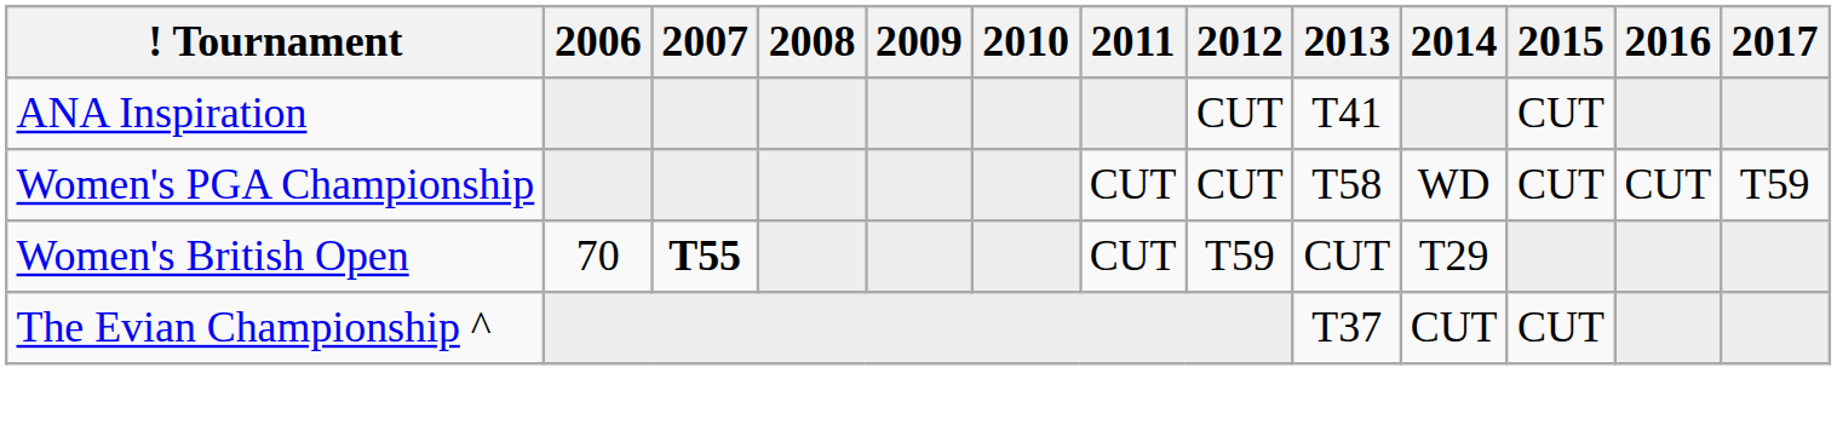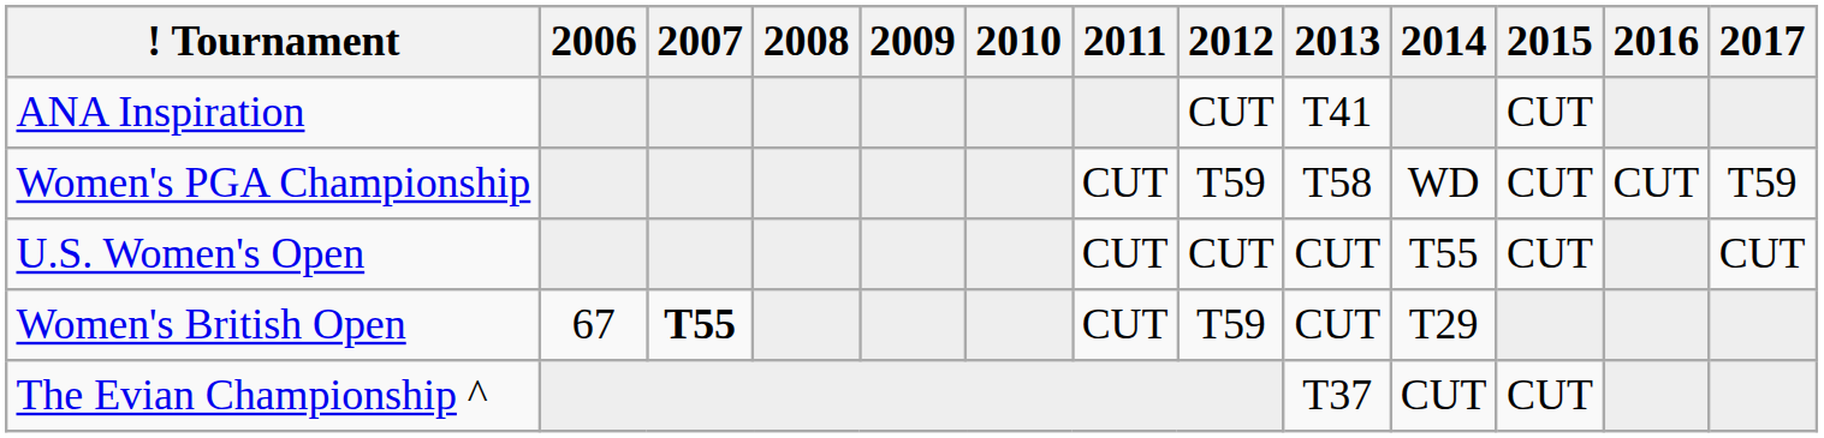Women's PGA Championship | 2012: CUT -> T59
+ row: U.S. Women's Open | CUT | CUT | CUT | T55 | CUT | CUT
Women's British Open | 2006: 70 -> 67
